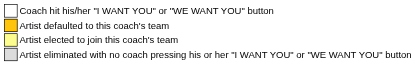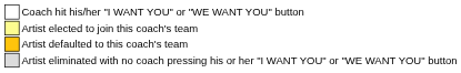rows swapped: Artist defaulted to this coach's team <-> Artist elected to join this coach's team
